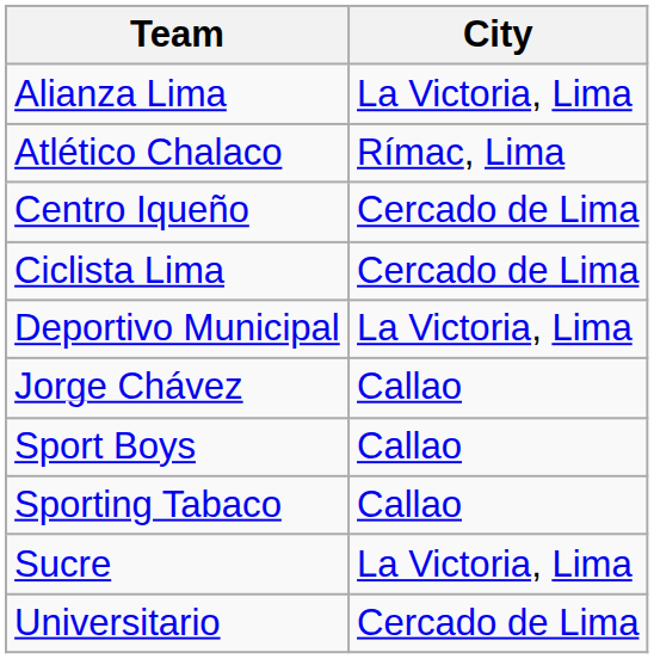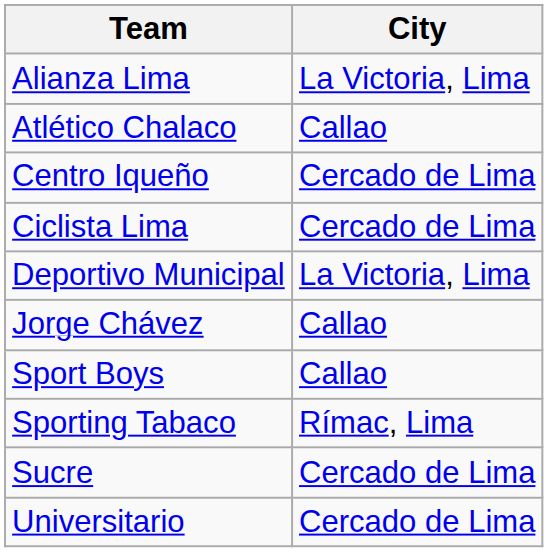Atlético Chalaco | City: Rímac, Lima -> Callao
Sporting Tabaco | City: Callao -> Rímac, Lima
Sucre | City: La Victoria, Lima -> Cercado de Lima
